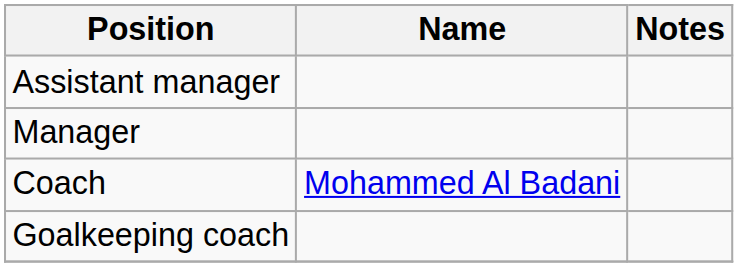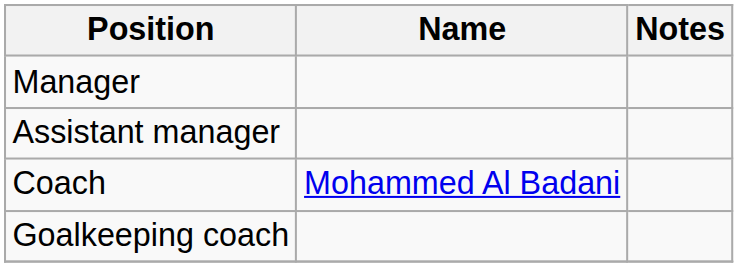rows swapped: Manager <-> Assistant manager
